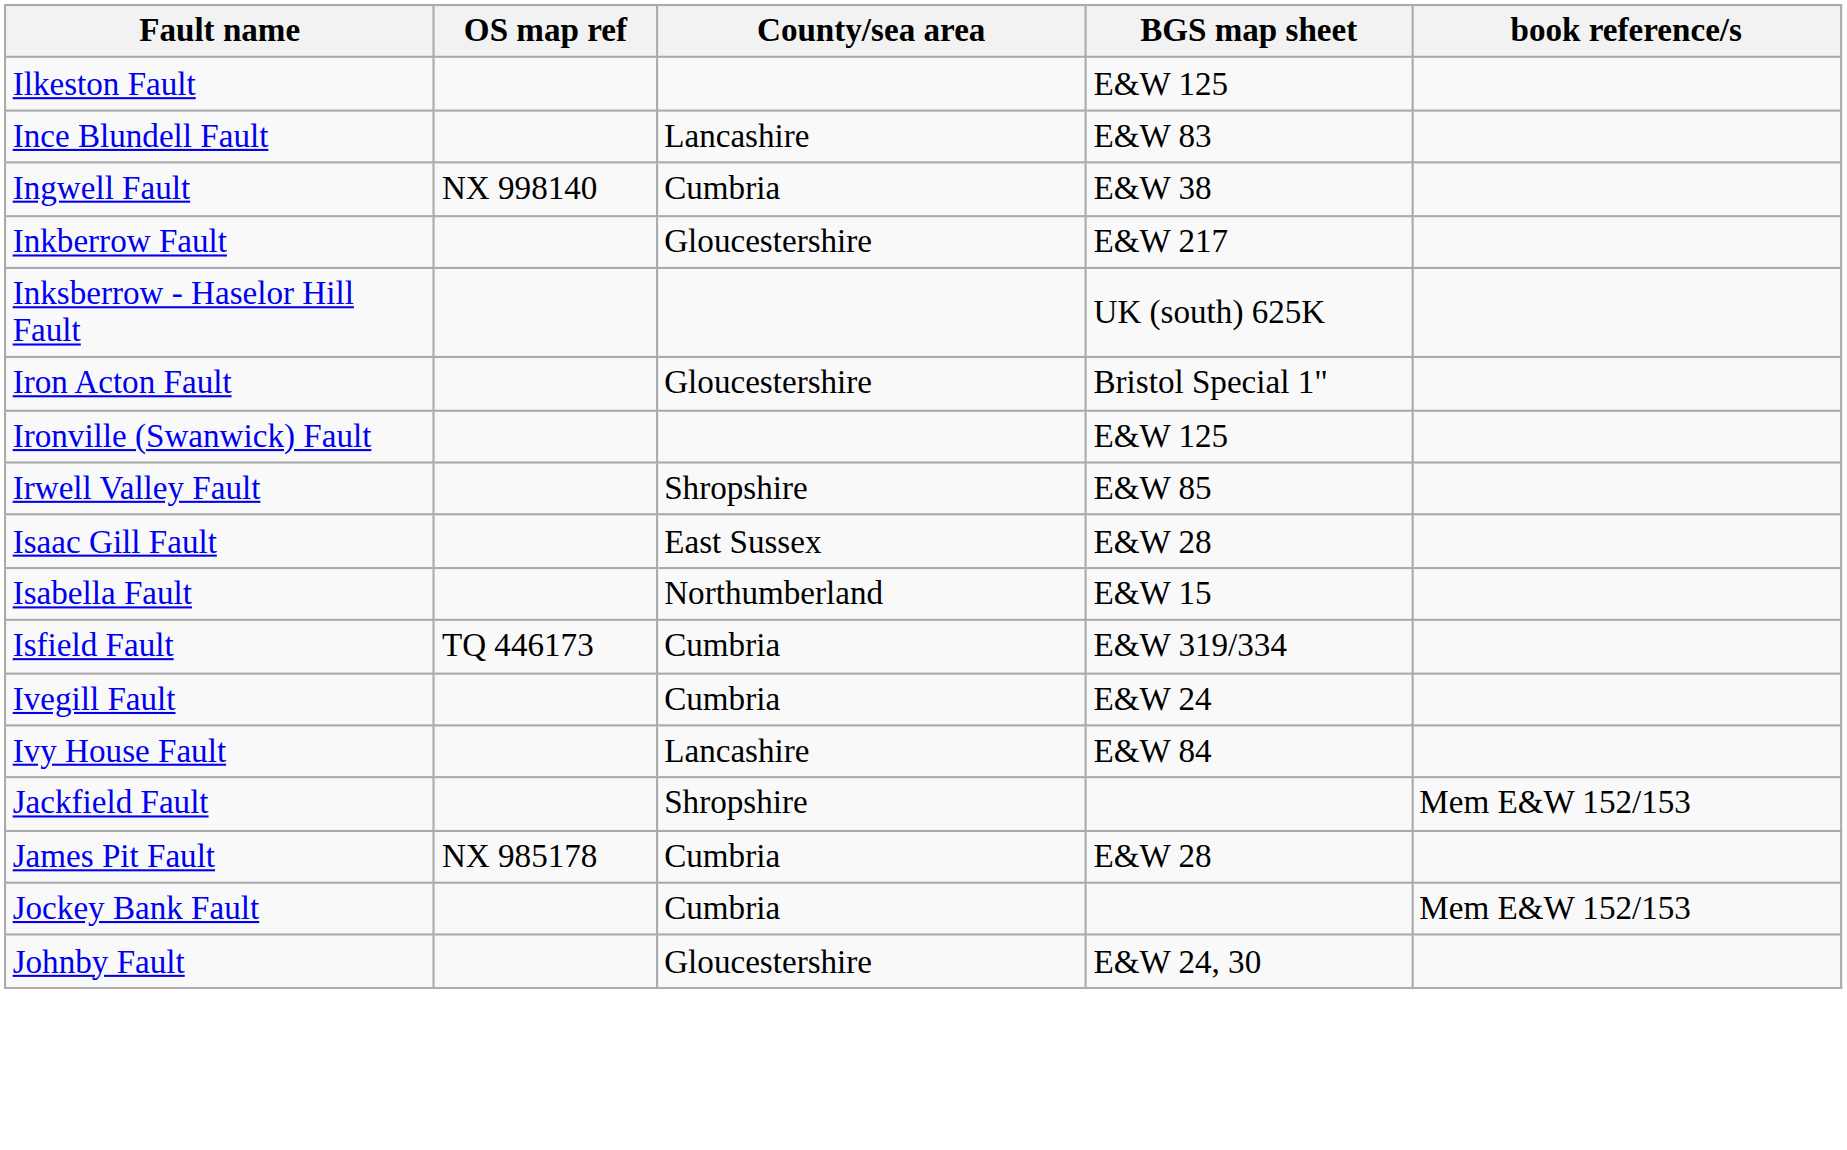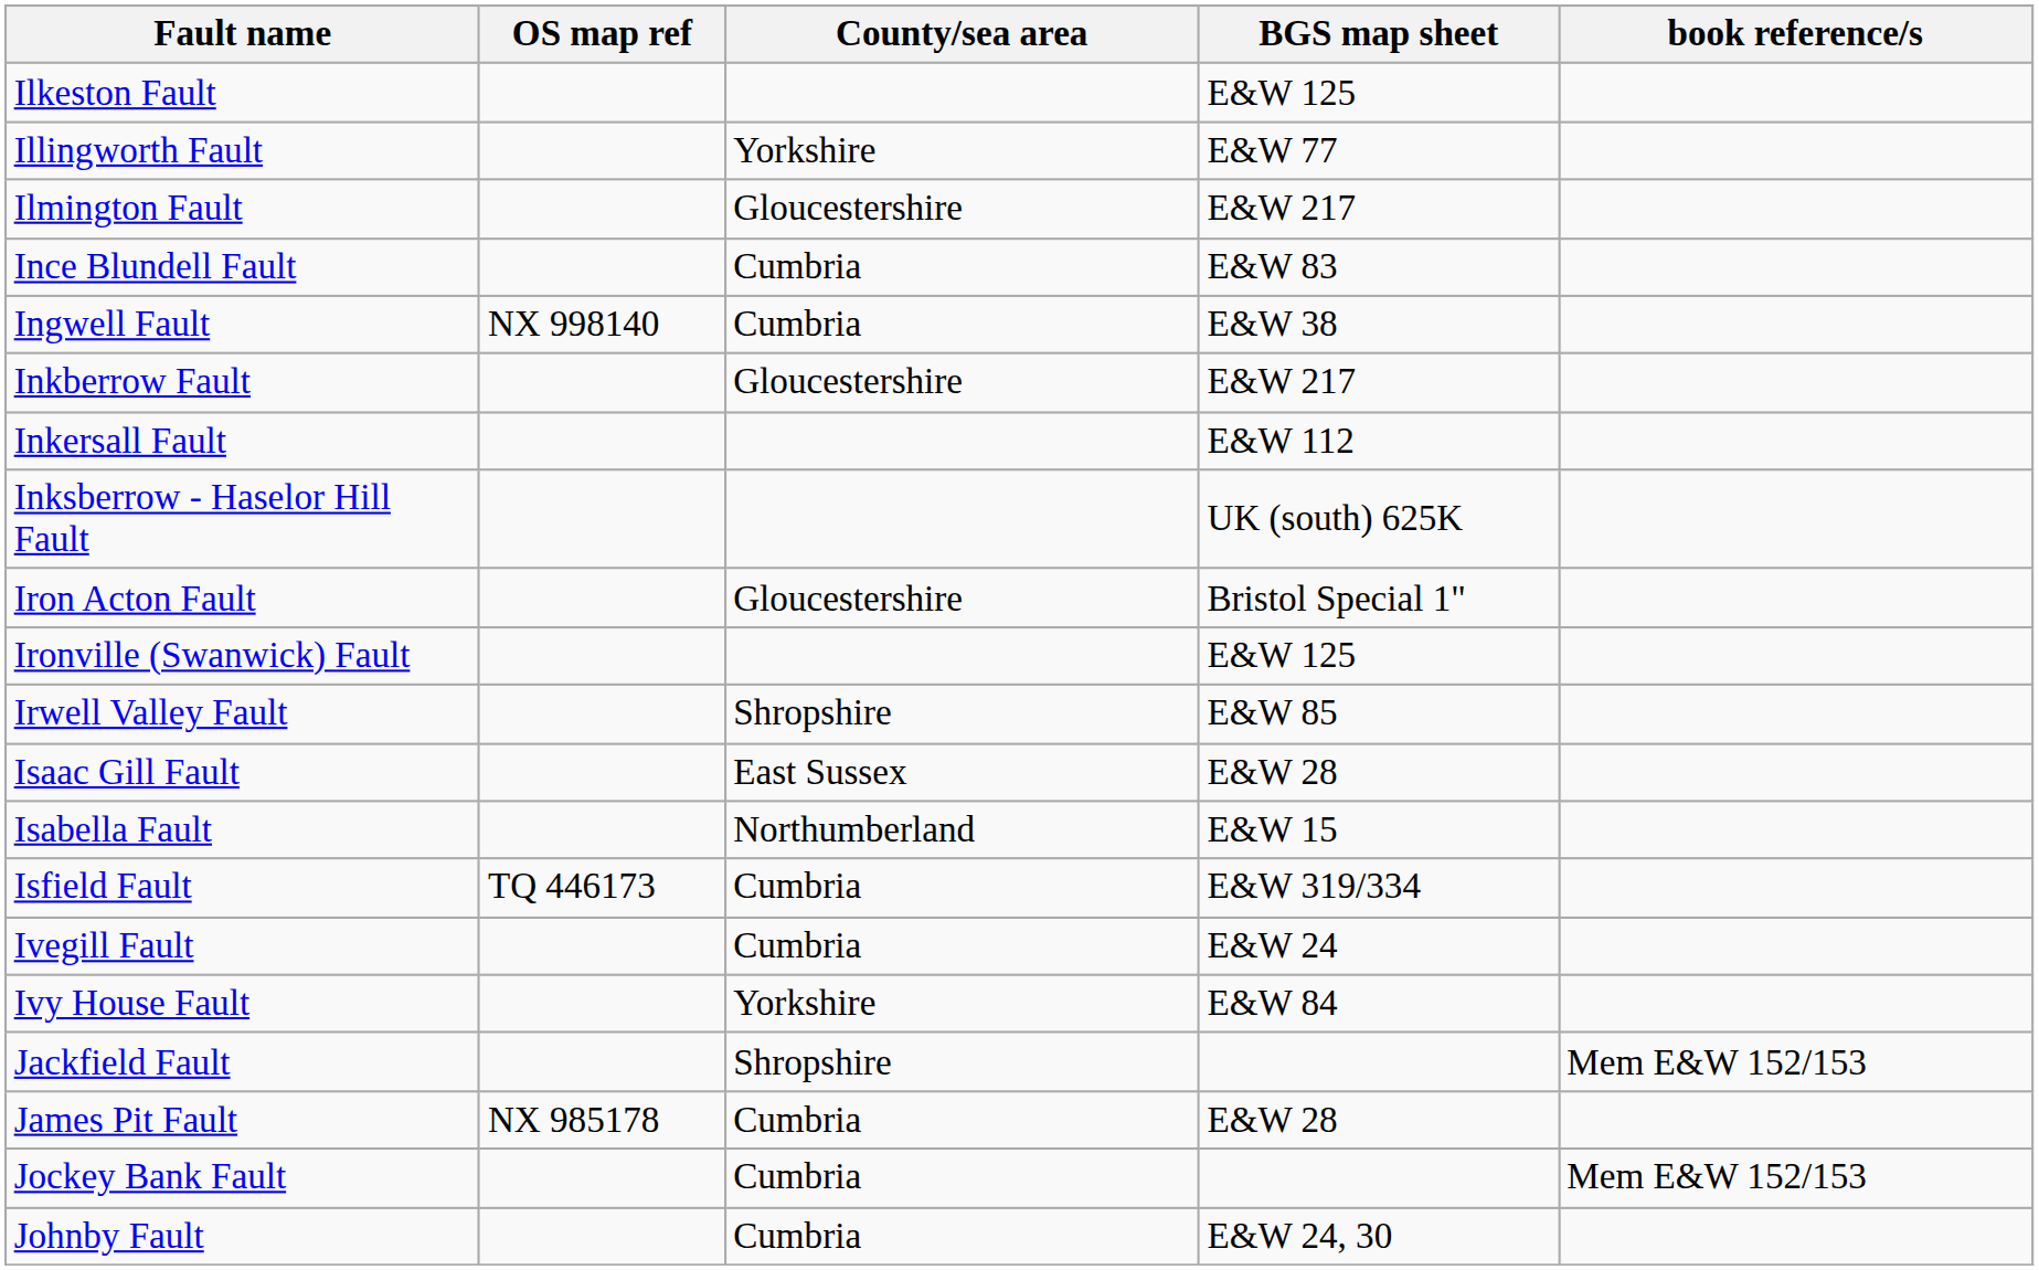+ row: Illingworth Fault | Yorkshire | E&W 77
+ row: Ilmington Fault | Gloucestershire | E&W 217
Ince Blundell Fault | County/sea area: Lancashire -> Cumbria
+ row: Inkersall Fault | E&W 112
Ivy House Fault | County/sea area: Lancashire -> Yorkshire
Johnby Fault | County/sea area: Gloucestershire -> Cumbria
